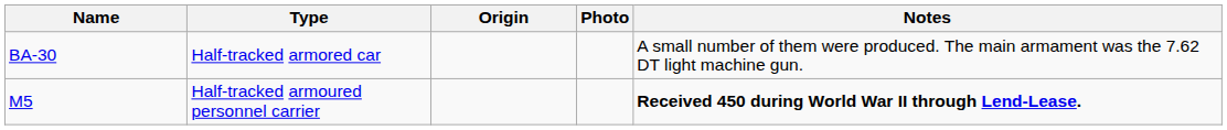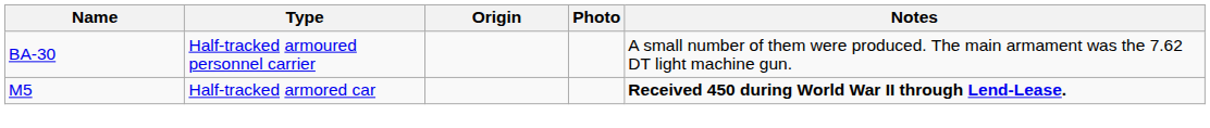BA-30 | Type: Half-tracked armored car -> Half-tracked armoured personnel carrier
M5 | Type: Half-tracked armoured personnel carrier -> Half-tracked armored car
